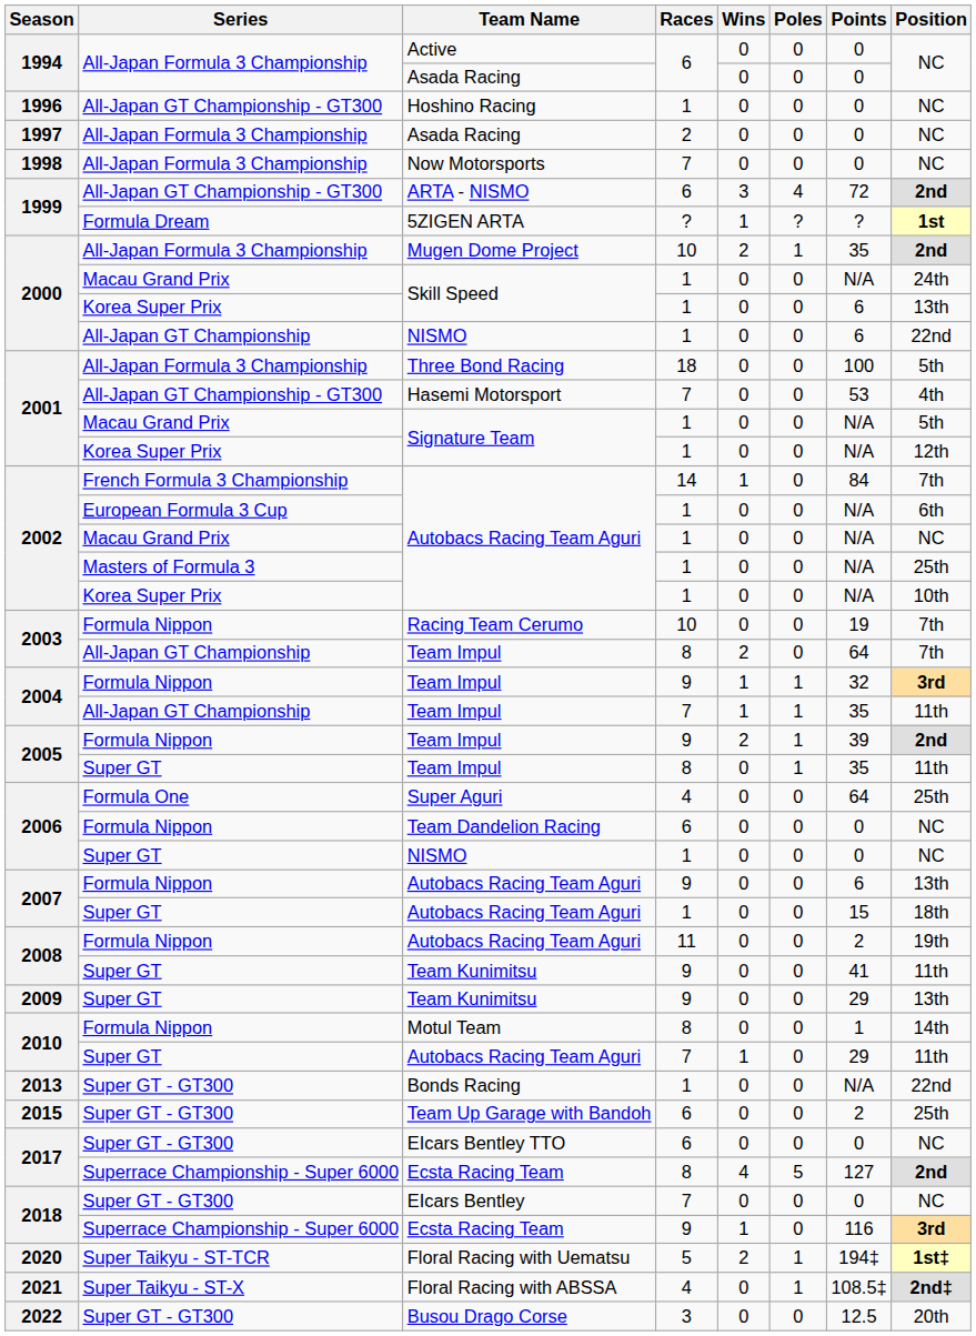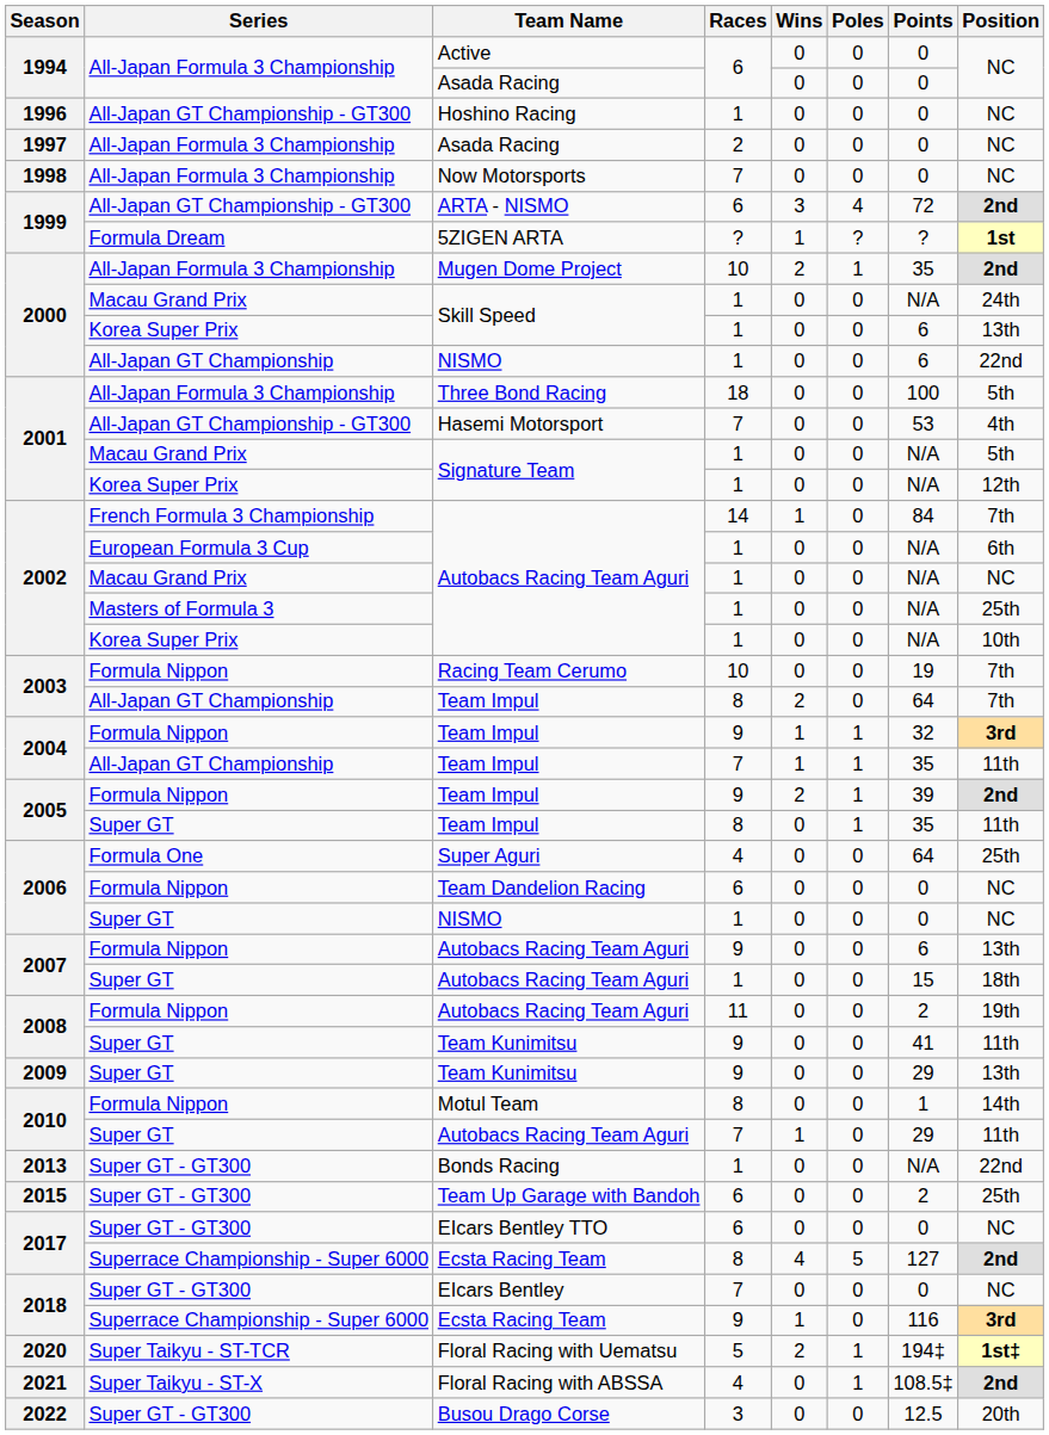Floral Racing with ABSSA | Position: 2nd‡ -> 2nd
